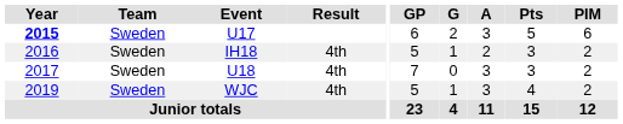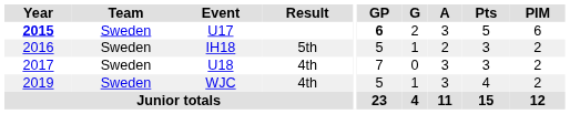U17 | GP: normal -> bold
IH18 | Result: 4th -> 5th
